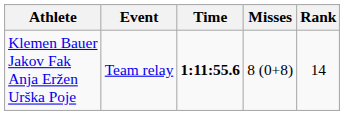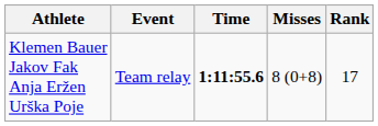Klemen Bauer Jakov Fak Anja Eržen Urška Poje | Rank: 14 -> 17
